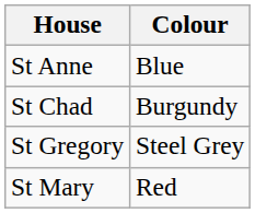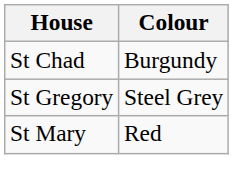- row: St Anne | Blue
